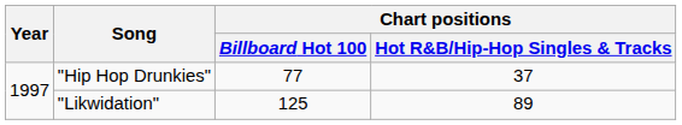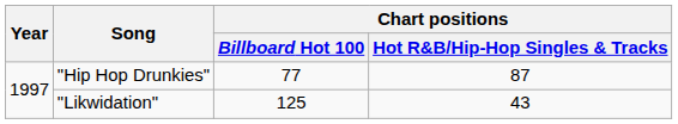"Hip Hop Drunkies" | Chart positions / Hot R&B/Hip-Hop Singles & Tracks: 37 -> 87
"Likwidation" | Chart positions / Hot R&B/Hip-Hop Singles & Tracks: 89 -> 43
